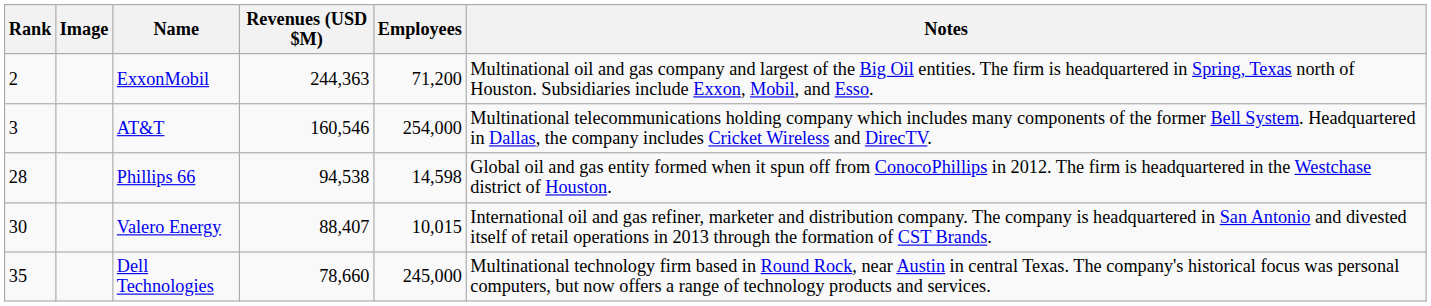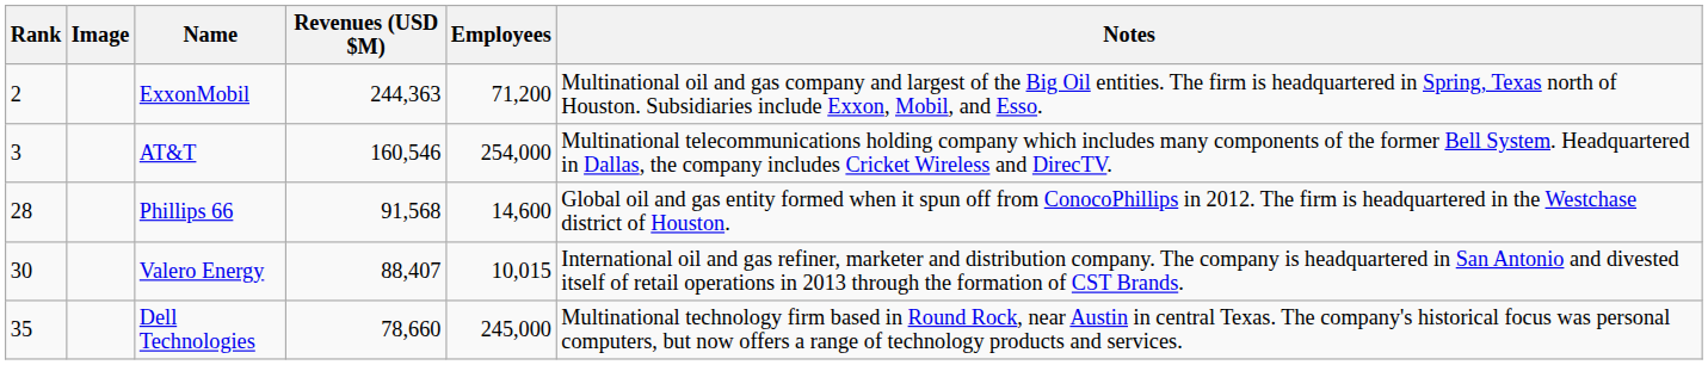Phillips 66 | Revenues (USD $M): 94,538 -> 91,568
Phillips 66 | Employees: 14,598 -> 14,600
